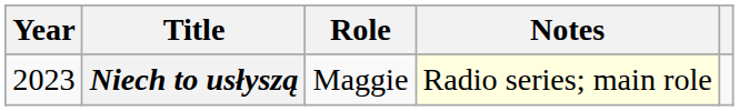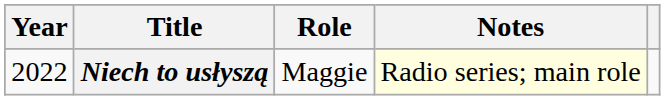Niech to usłyszą | Year: 2023 -> 2022
